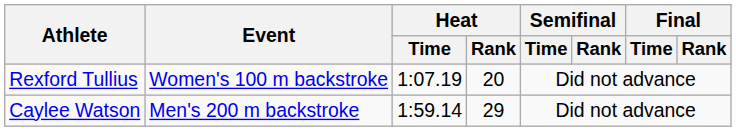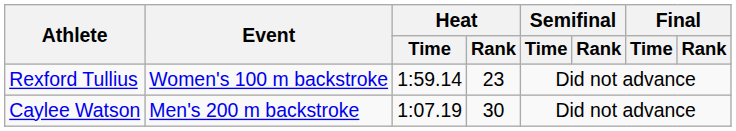Rexford Tullius | Heat / Time: 1:07.19 -> 1:59.14
Rexford Tullius | Heat / Rank: 20 -> 23
Caylee Watson | Heat / Time: 1:59.14 -> 1:07.19
Caylee Watson | Heat / Rank: 29 -> 30
